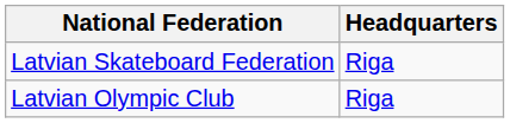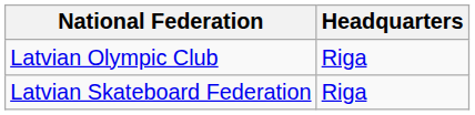rows swapped: Latvian Olympic Club <-> Latvian Skateboard Federation
